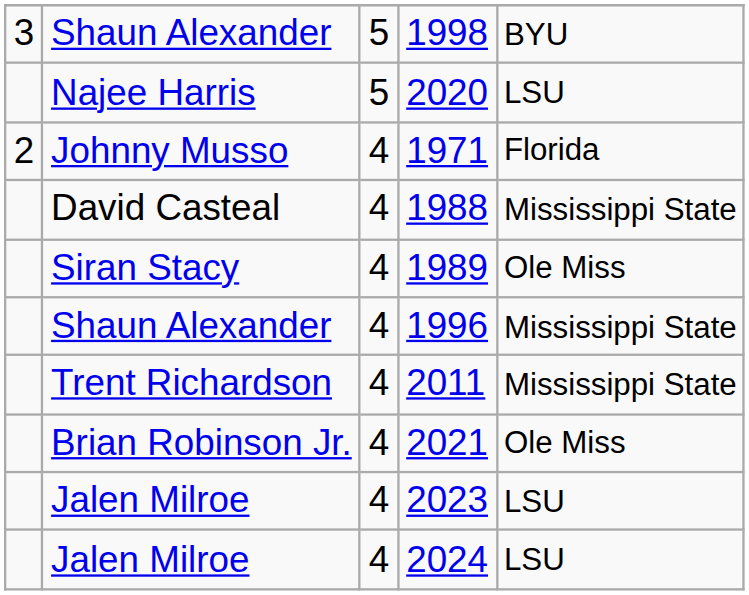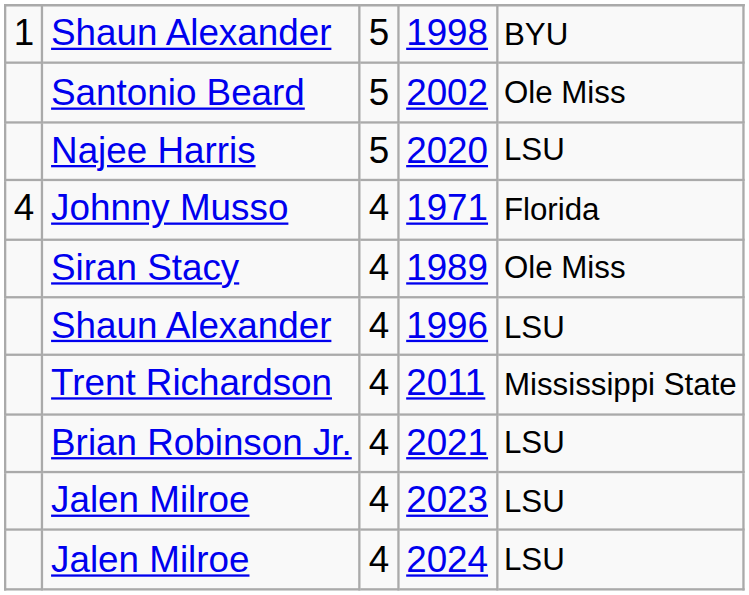1998 | column 1: 3 -> 1
+ row: Santonio Beard | 5 | 2002 | Ole Miss
1971 | column 1: 2 -> 4
- row: David Casteal | 4 | 1988 | Mississippi State
1996 | column 5: Mississippi State -> LSU
2021 | column 5: Ole Miss -> LSU
